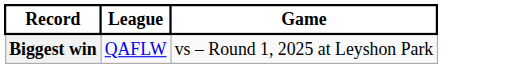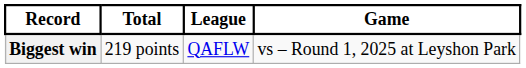+ column: Total | 219 points
